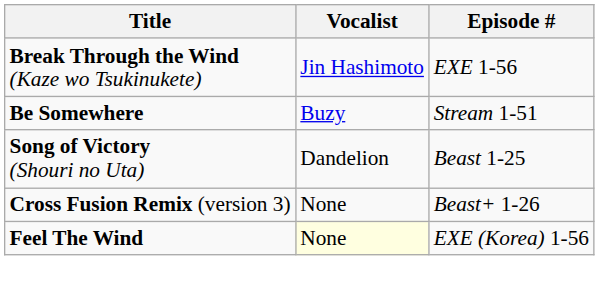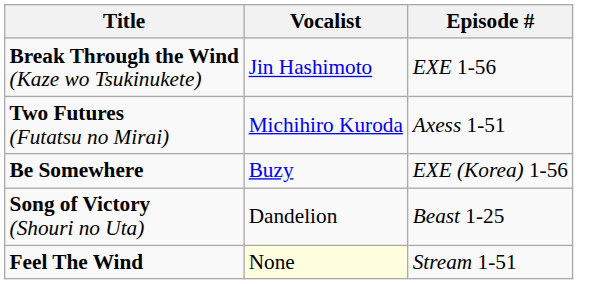+ row: Two Futures (Futatsu no Mirai) | Michihiro Kuroda | Axess 1-51
Be Somewhere | Episode #: Stream 1-51 -> EXE (Korea) 1-56
- row: Cross Fusion Remix (version 3) | None | Beast+ 1-26
Feel The Wind | Episode #: EXE (Korea) 1-56 -> Stream 1-51
